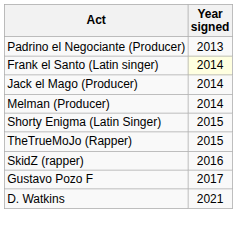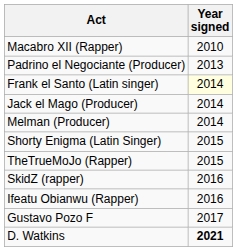+ row: Macabro XII (Rapper) | 2010
+ row: Ifeatu Obianwu (Rapper) | 2016
D. Watkins | Year signed: normal -> bold
